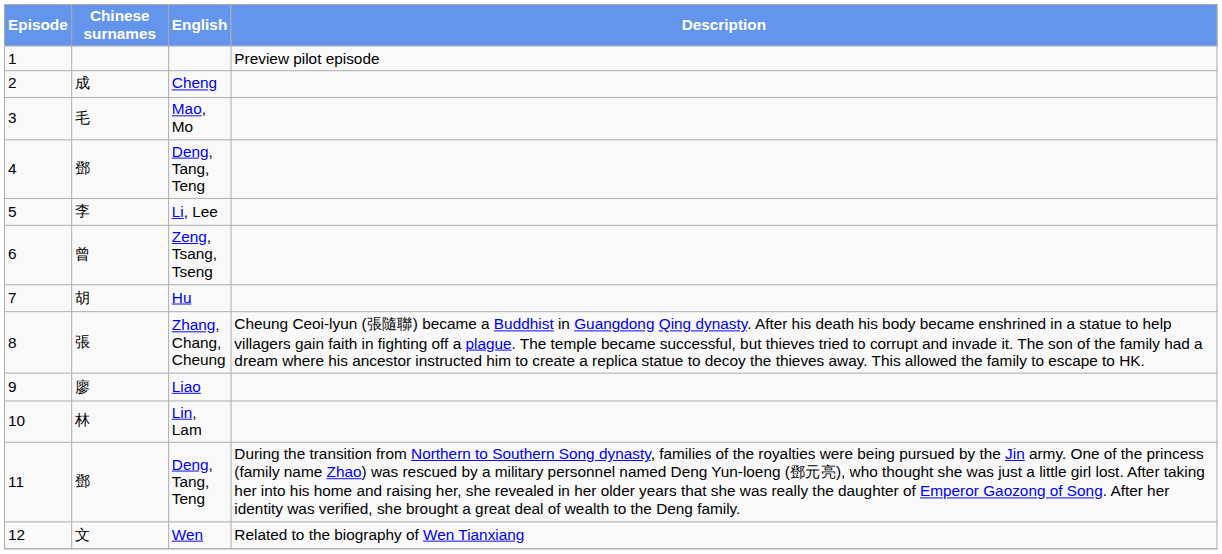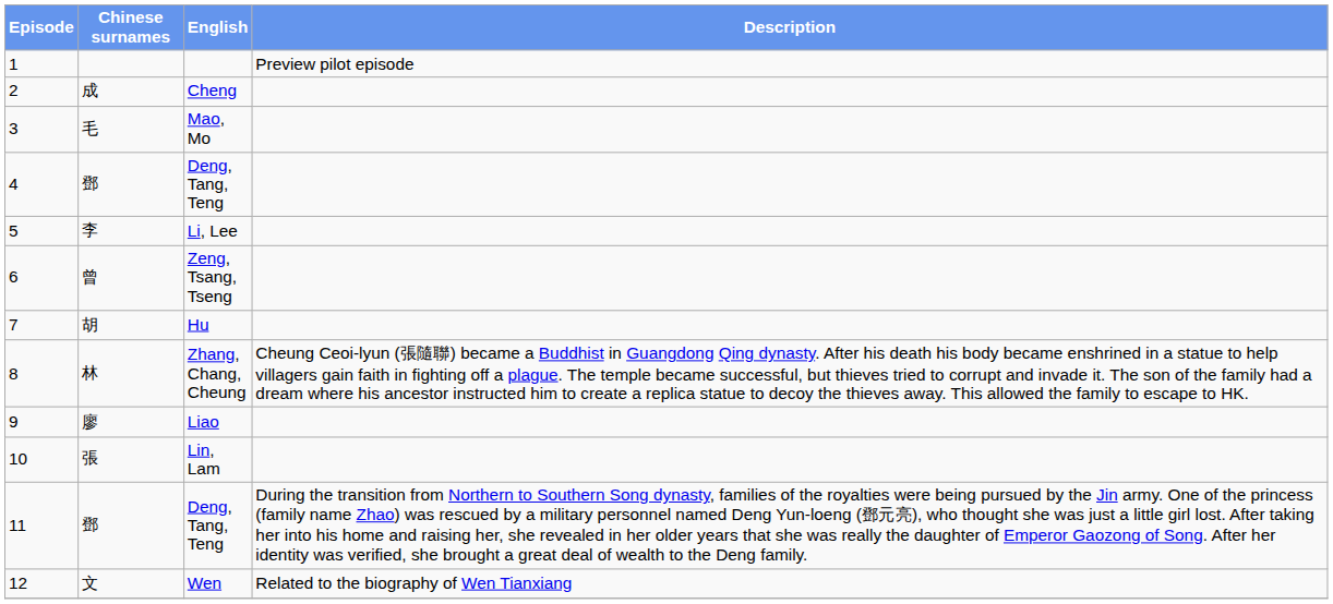Zhang, Chang, Cheung | Chinese surnames: 張 -> 林
Lin, Lam | Chinese surnames: 林 -> 張
